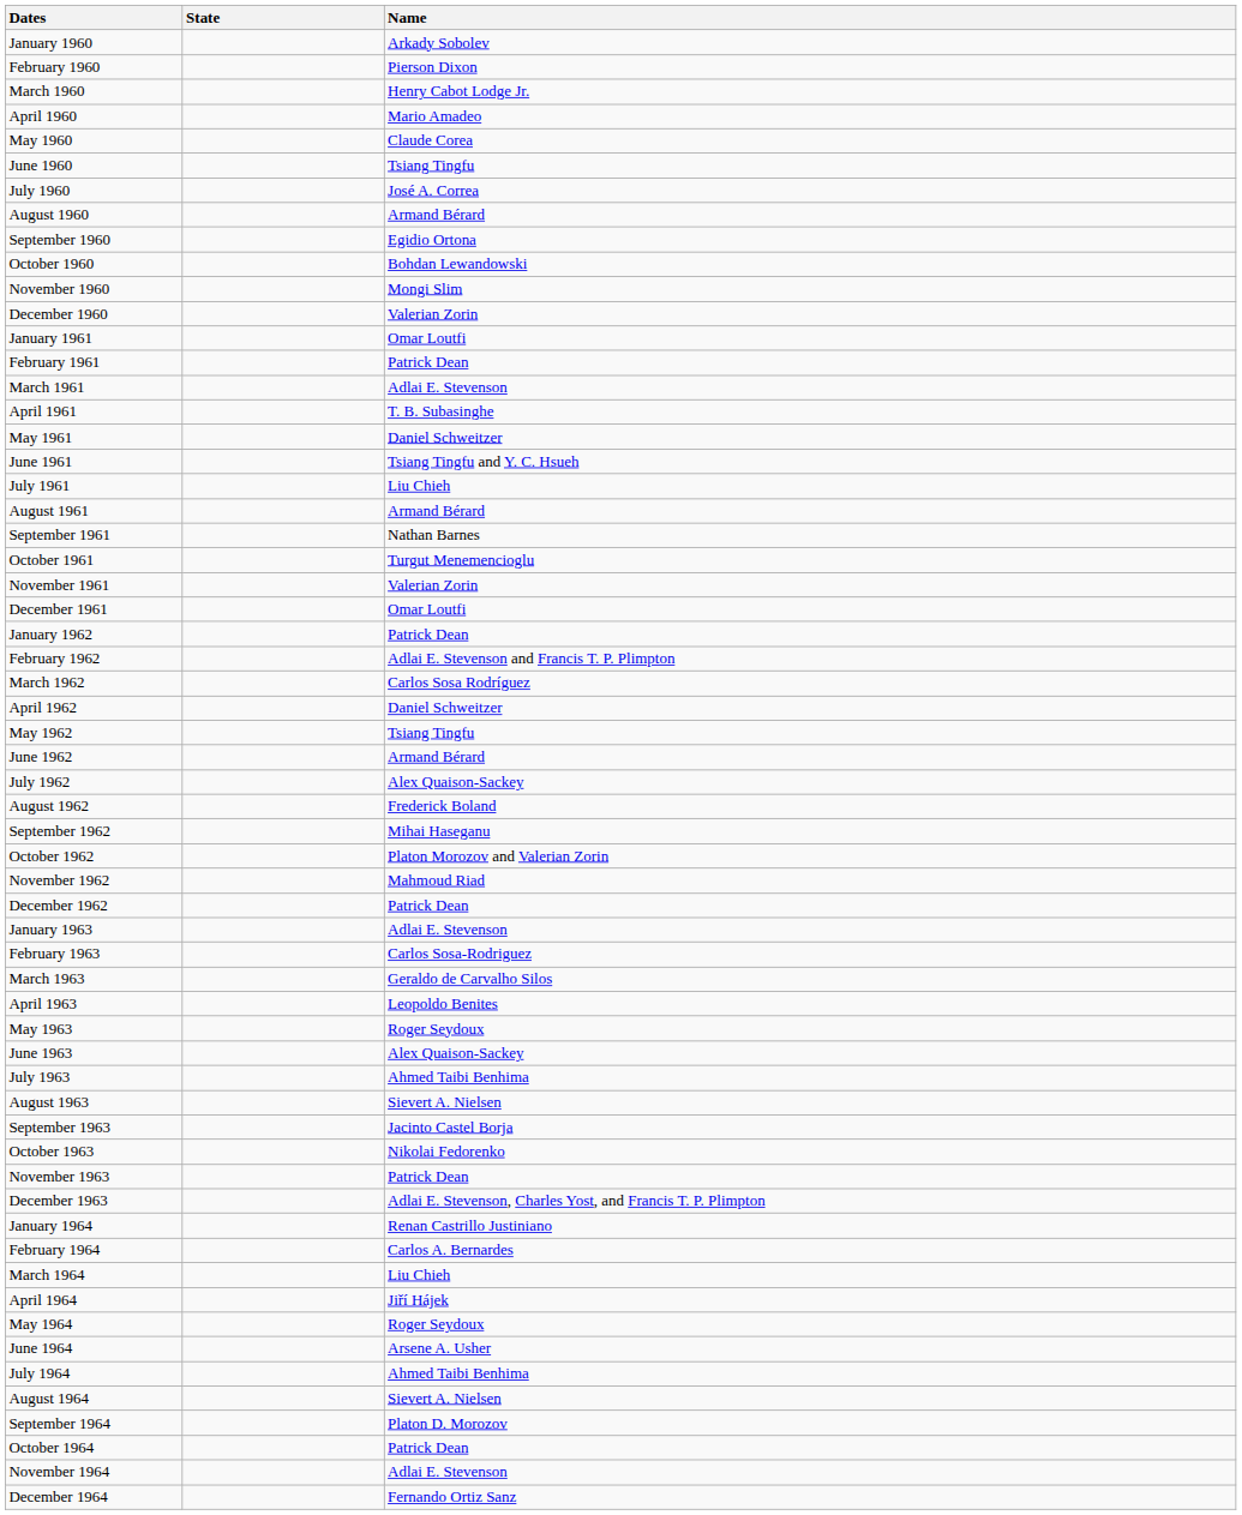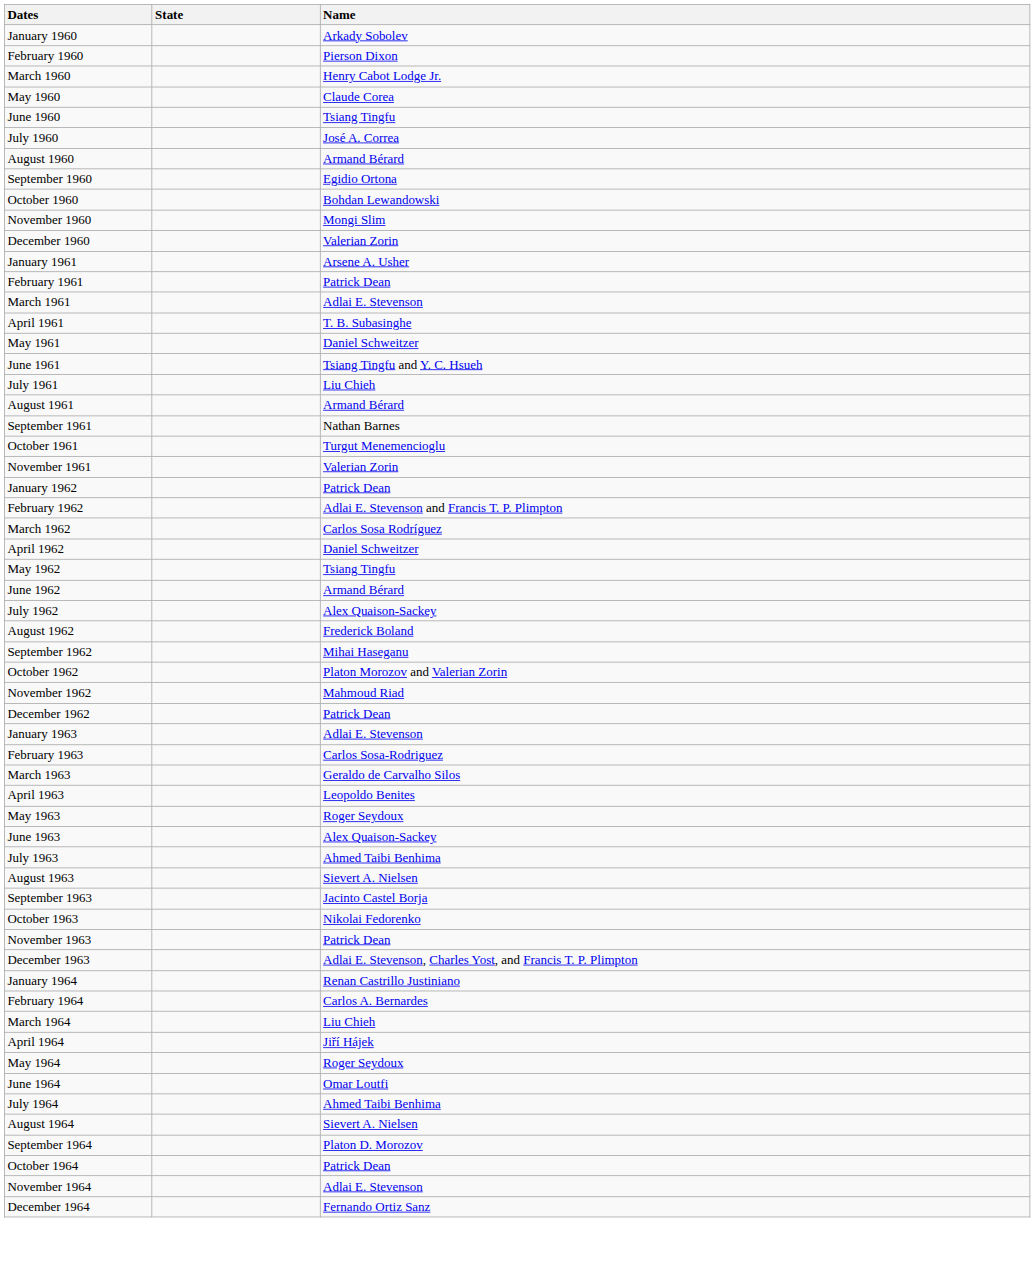- row: April 1960 | Mario Amadeo
January 1961 | Name: Omar Loutfi -> Arsene A. Usher
- row: December 1961 | Omar Loutfi
June 1964 | Name: Arsene A. Usher -> Omar Loutfi
